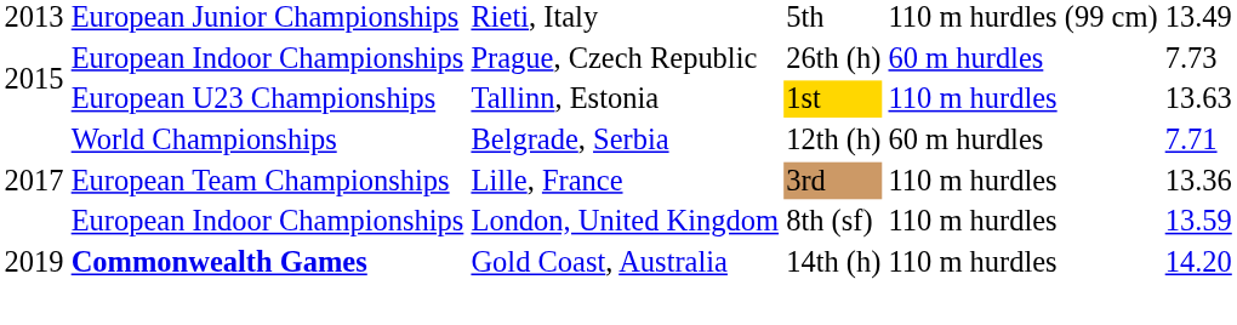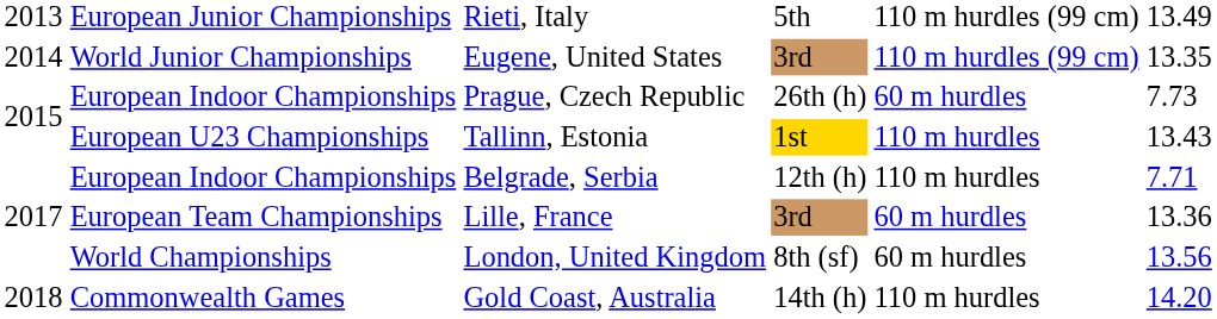+ row: 2014 | World Junior Championships | Eugene, United States | 3rd | 110 m hurdles (99 cm) | 13.35
Tallinn, Estonia | column 6: 13.63 -> 13.43
Belgrade, Serbia | column 2: World Championships -> European Indoor Championships
Belgrade, Serbia | column 5: 60 m hurdles -> 110 m hurdles
Lille, France | column 5: 110 m hurdles -> 60 m hurdles
London, United Kingdom | column 2: European Indoor Championships -> World Championships
London, United Kingdom | column 5: 110 m hurdles -> 60 m hurdles
London, United Kingdom | column 6: 13.59 -> 13.56
Gold Coast, Australia | column 1: 2019 -> 2018
Gold Coast, Australia | column 2: bold -> normal
